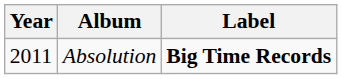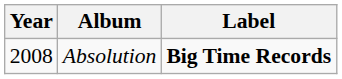Absolution | Year: 2011 -> 2008
